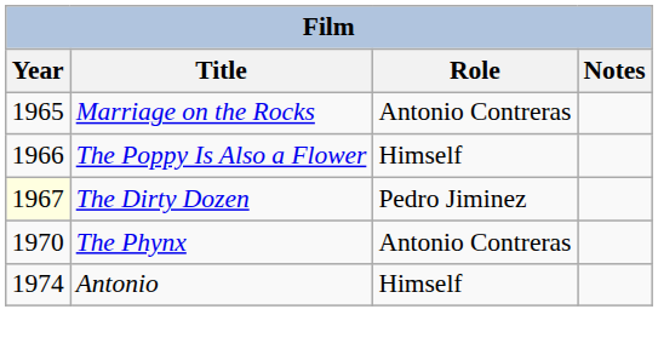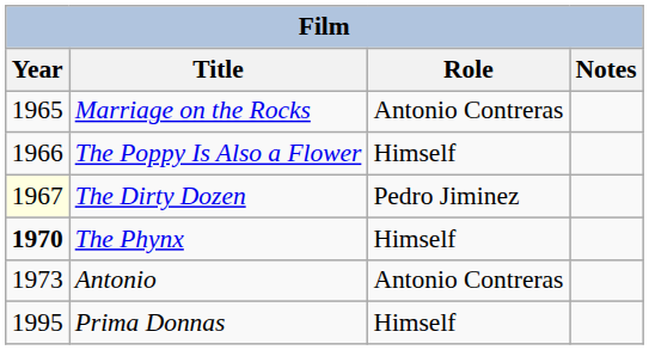The Phynx | Year: normal -> bold
The Phynx | Role: Antonio Contreras -> Himself
Antonio | Year: 1974 -> 1973
Antonio | Role: Himself -> Antonio Contreras
+ row: 1995 | Prima Donnas | Himself
